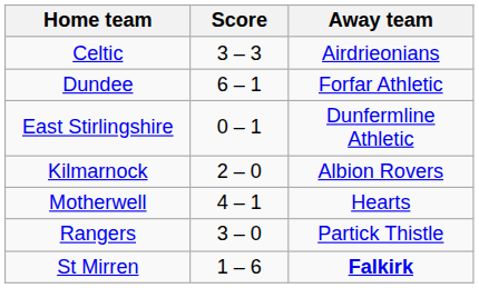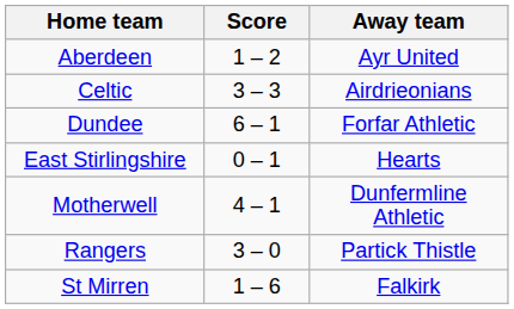+ row: Aberdeen | 1 – 2 | Ayr United
East Stirlingshire | Away team: Dunfermline Athletic -> Hearts
- row: Kilmarnock | 2 – 0 | Albion Rovers
Motherwell | Away team: Hearts -> Dunfermline Athletic
St Mirren | Away team: bold -> normal
